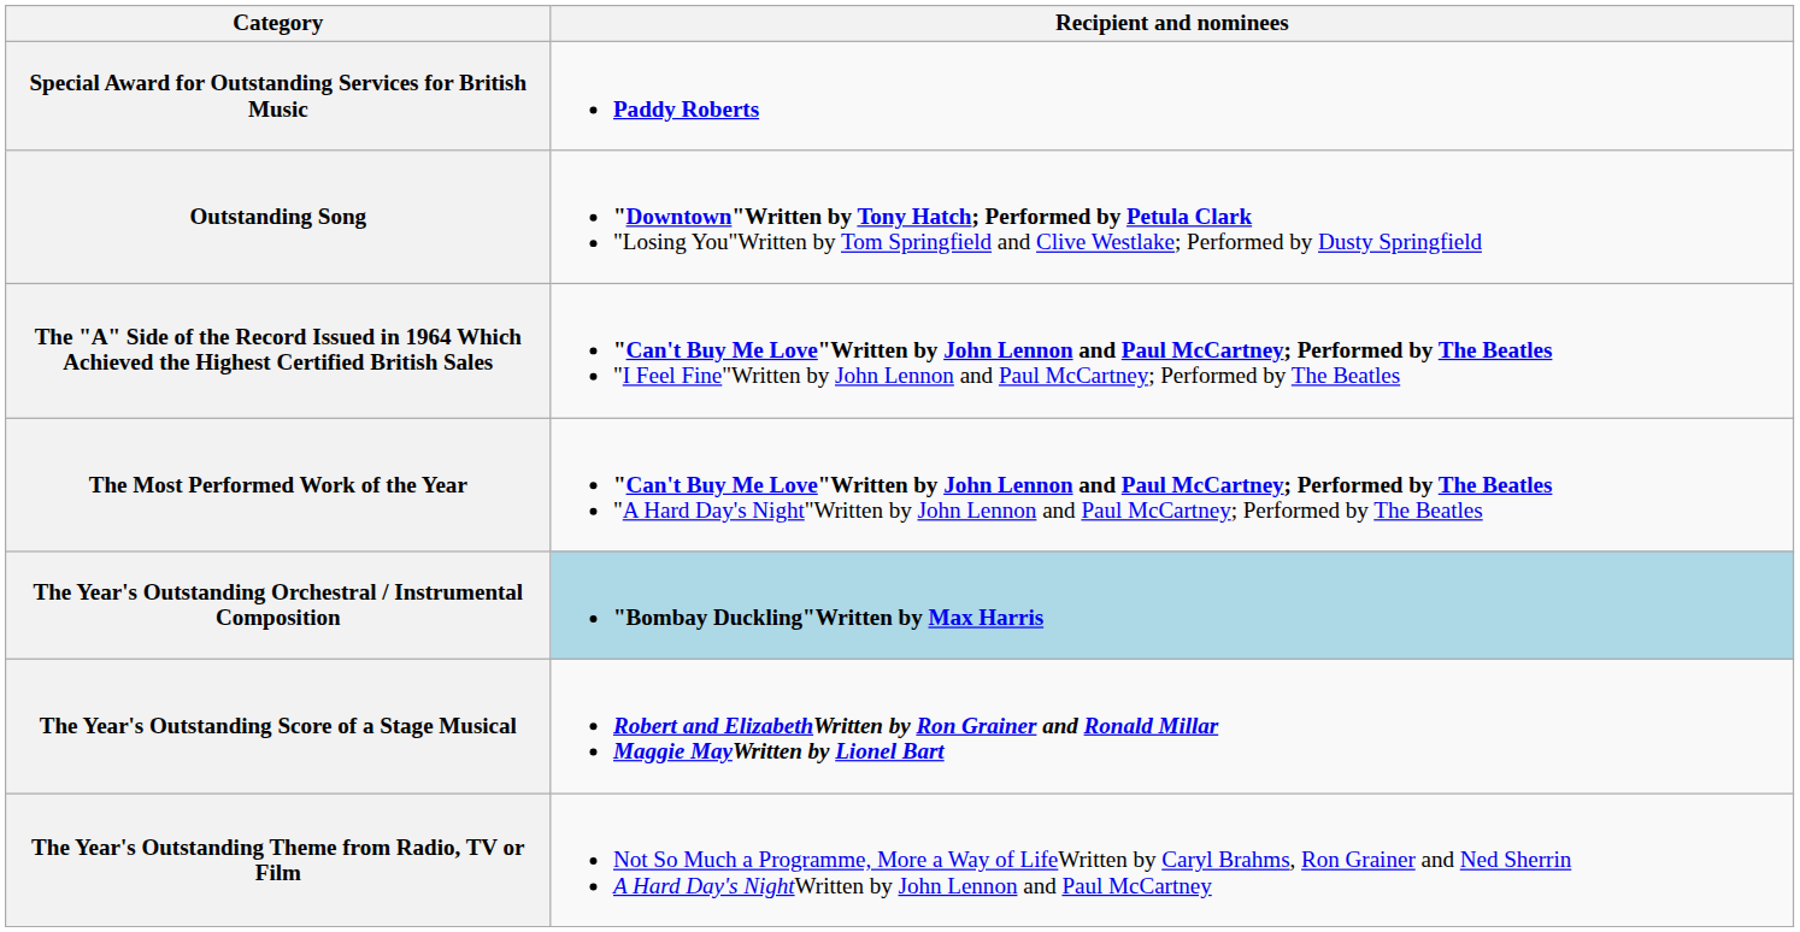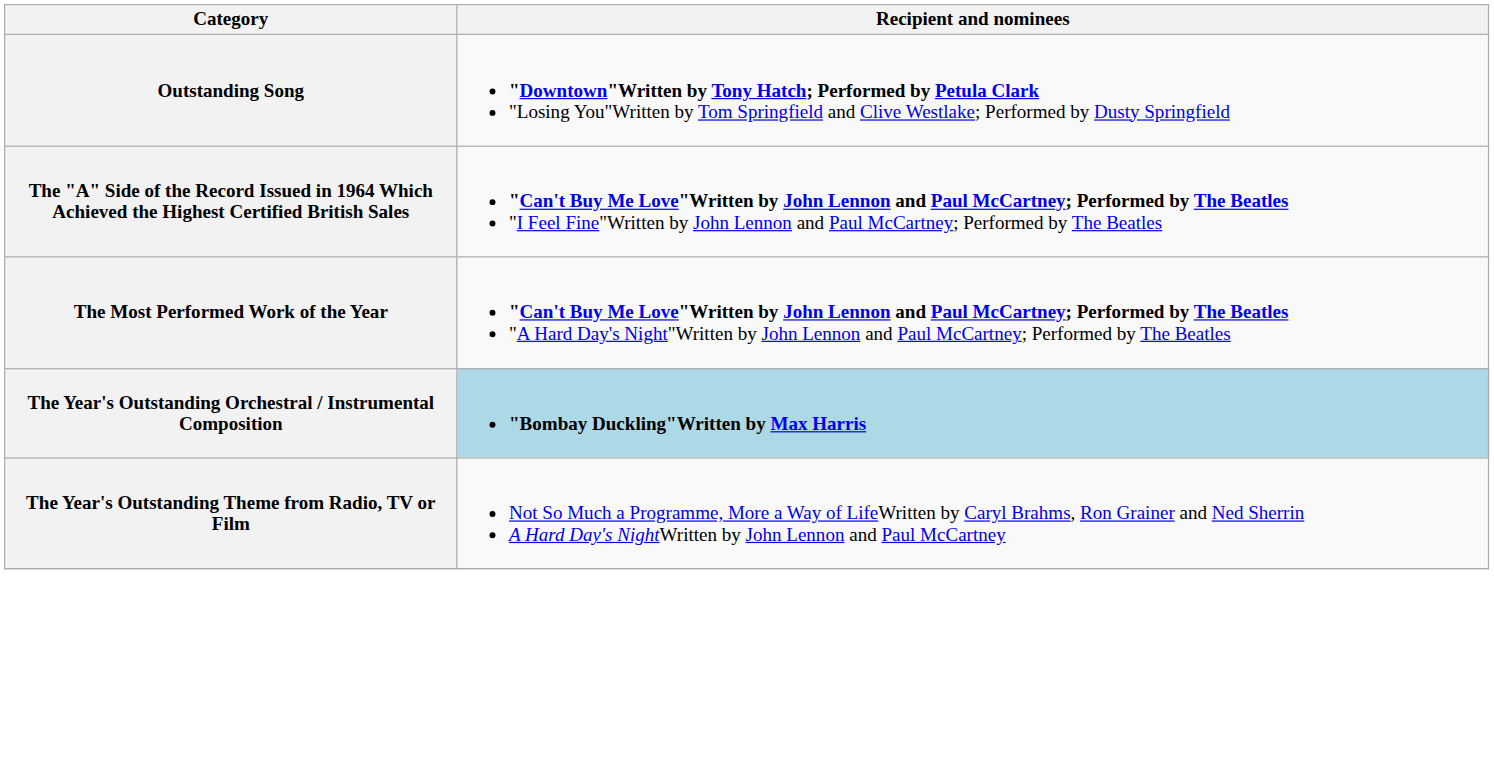- row: Special Award for Outstanding Services for British Music | Paddy Roberts
- row: The Year's Outstanding Score of a Stage Musical | Robert and ElizabethWritten by Ron Grainer and Ronald Millar Maggie MayWritten by Lionel Bart
